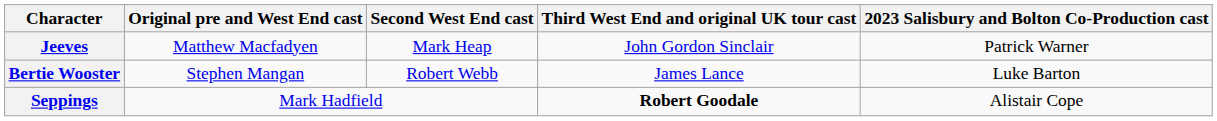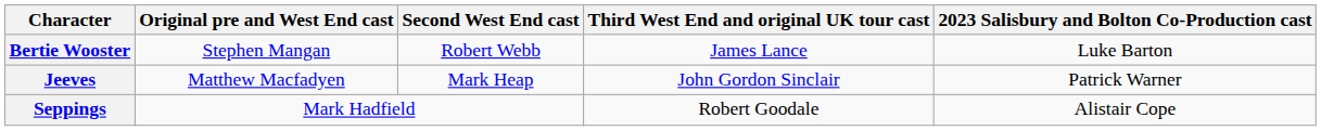rows swapped: Jeeves <-> Bertie Wooster
Seppings | Third West End and original UK tour cast: bold -> normal
